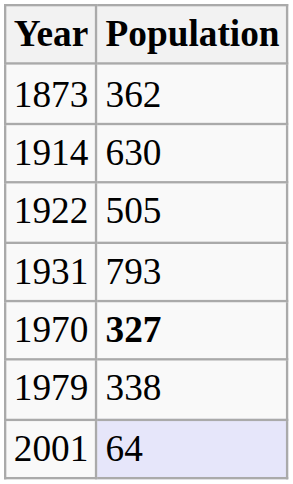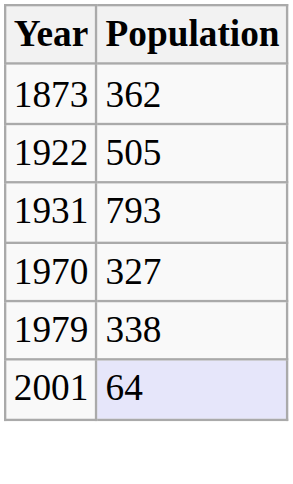- row: 1914 | 630
1970 | Population: bold -> normal
